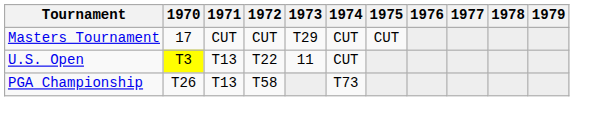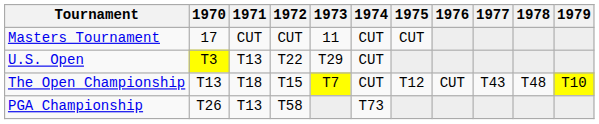Masters Tournament | 1973: T29 -> 11
U.S. Open | 1973: 11 -> T29
+ row: The Open Championship | T13 | T18 | T15 | T7 | CUT | T12 | CUT | T43 | T48 | T10
